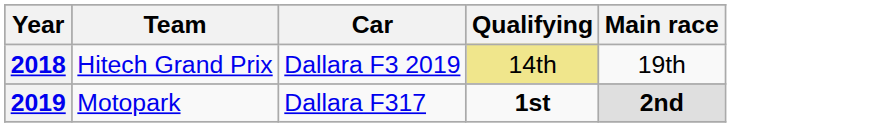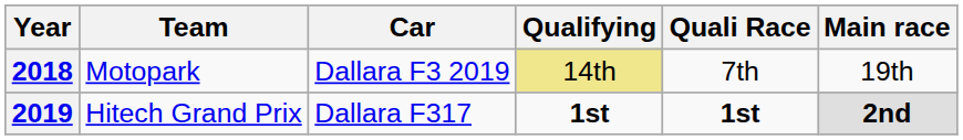+ column: Quali Race | 7th | 1st
2018 | Team: Hitech Grand Prix -> Motopark
2019 | Team: Motopark -> Hitech Grand Prix
